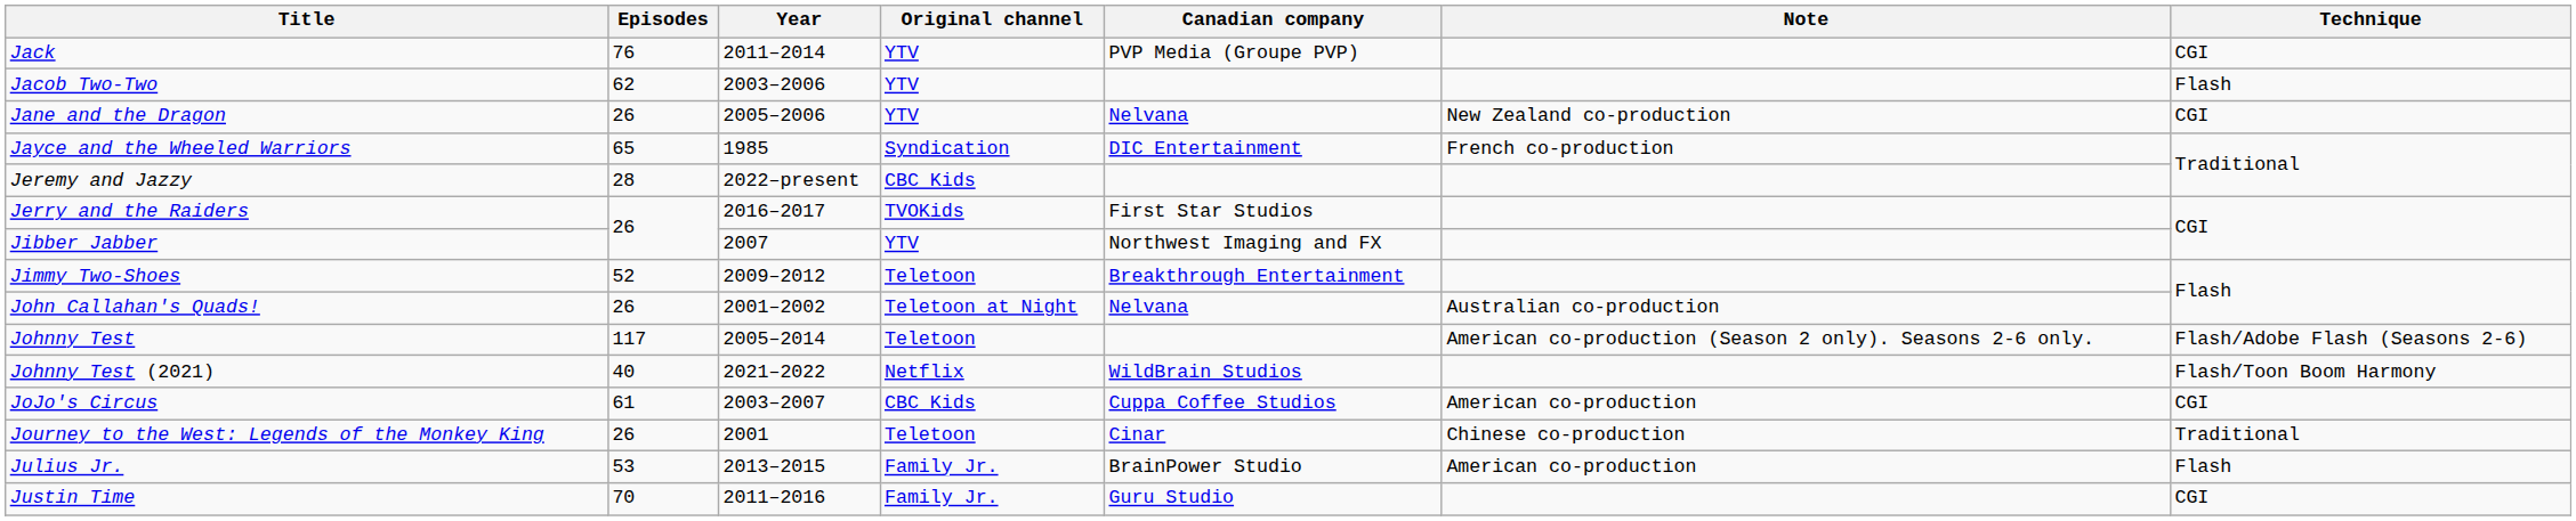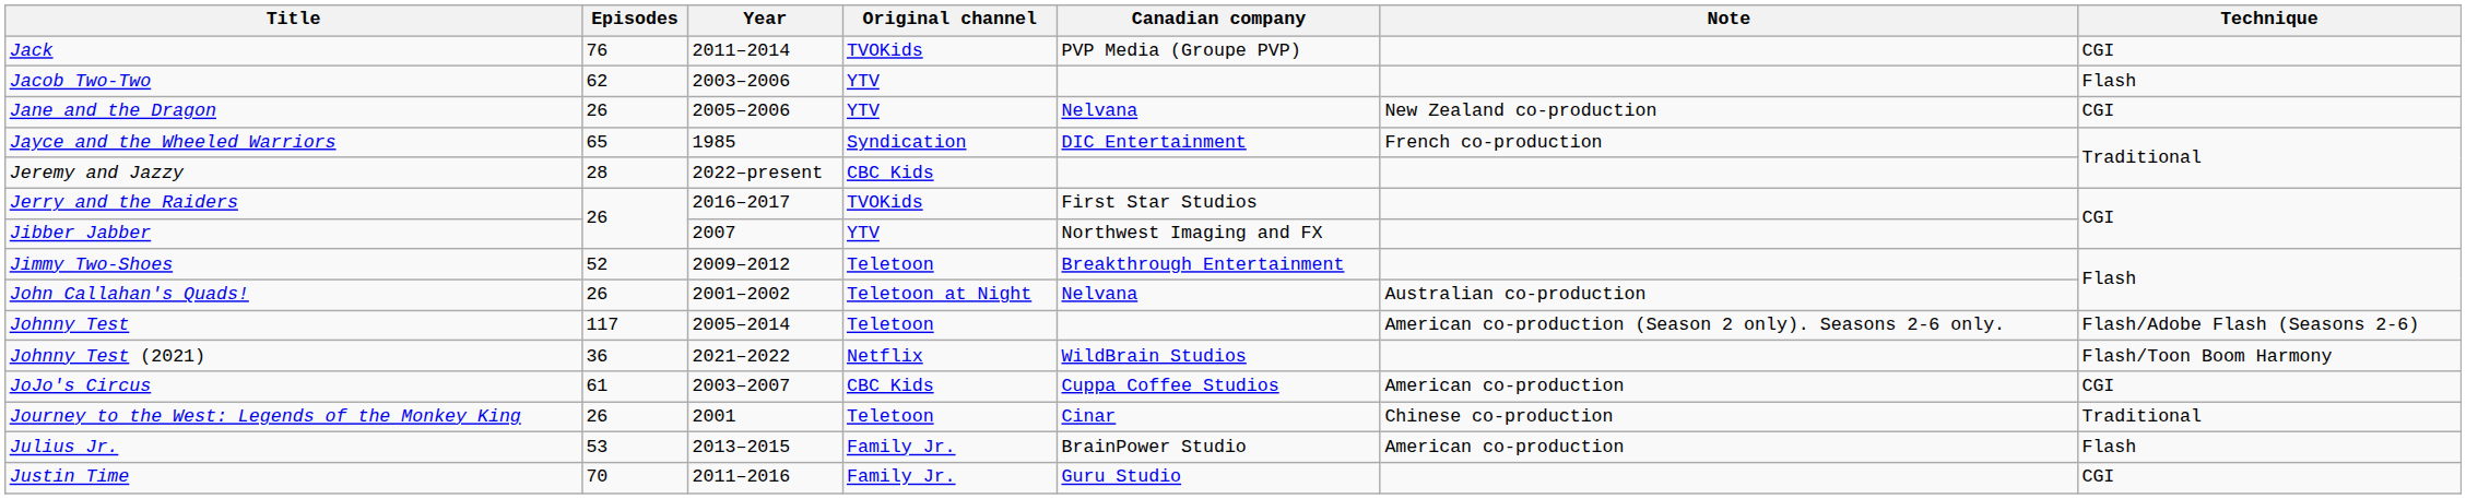Jack | Original channel: YTV -> TVOKids
Johnny Test (2021) | Episodes: 40 -> 36
